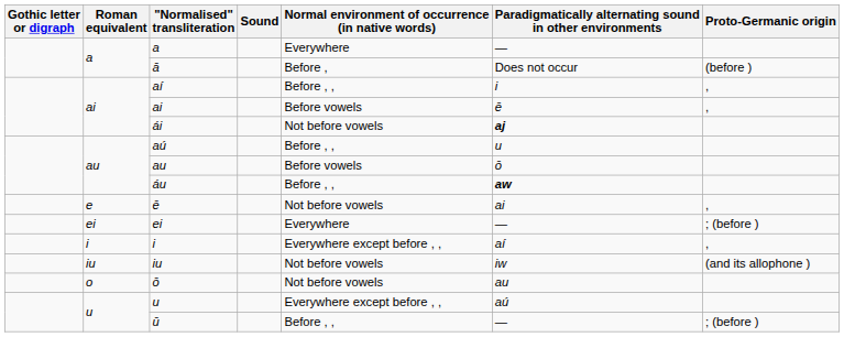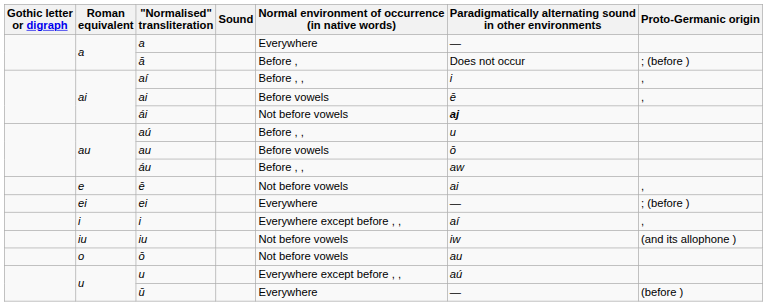ā | Proto-Germanic origin: (before ) -> ; (before )
áu | Paradigmatically alternating sound in other environments: bold -> normal
ū | Normal environment of occurrence (in native words): Before , , -> Everywhere
ū | Proto-Germanic origin: ; (before ) -> (before )
